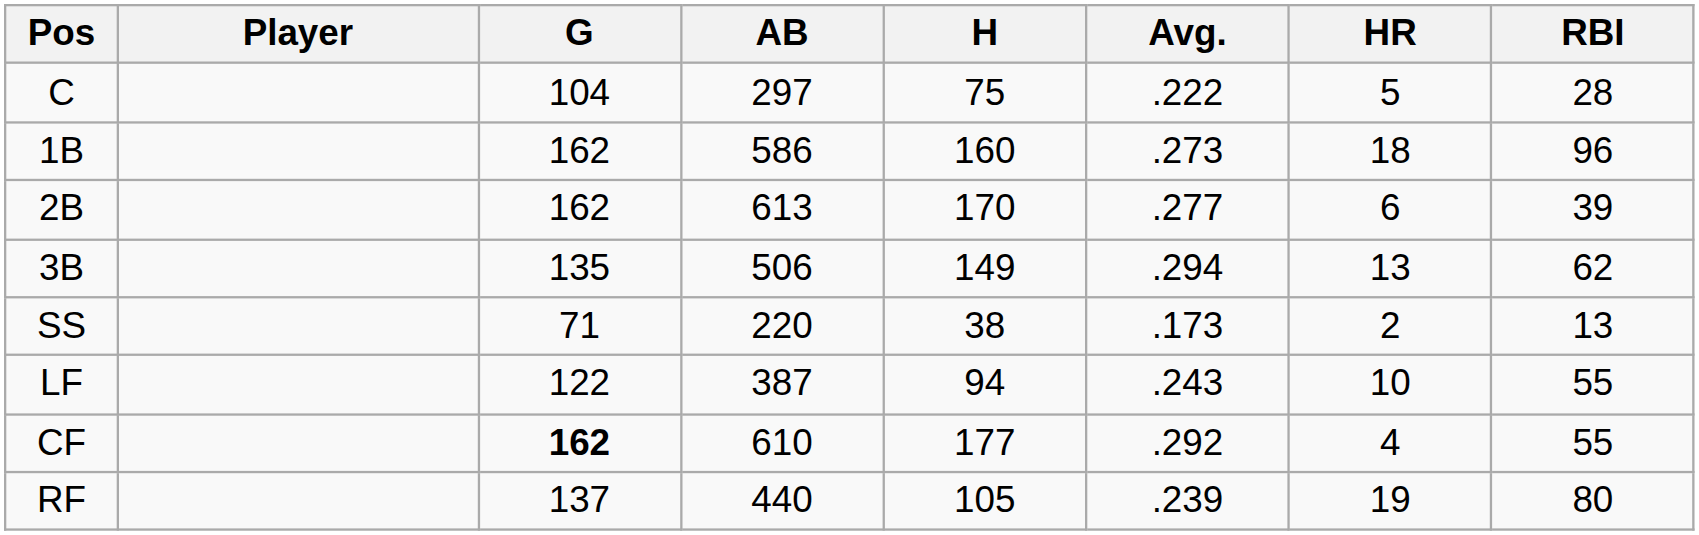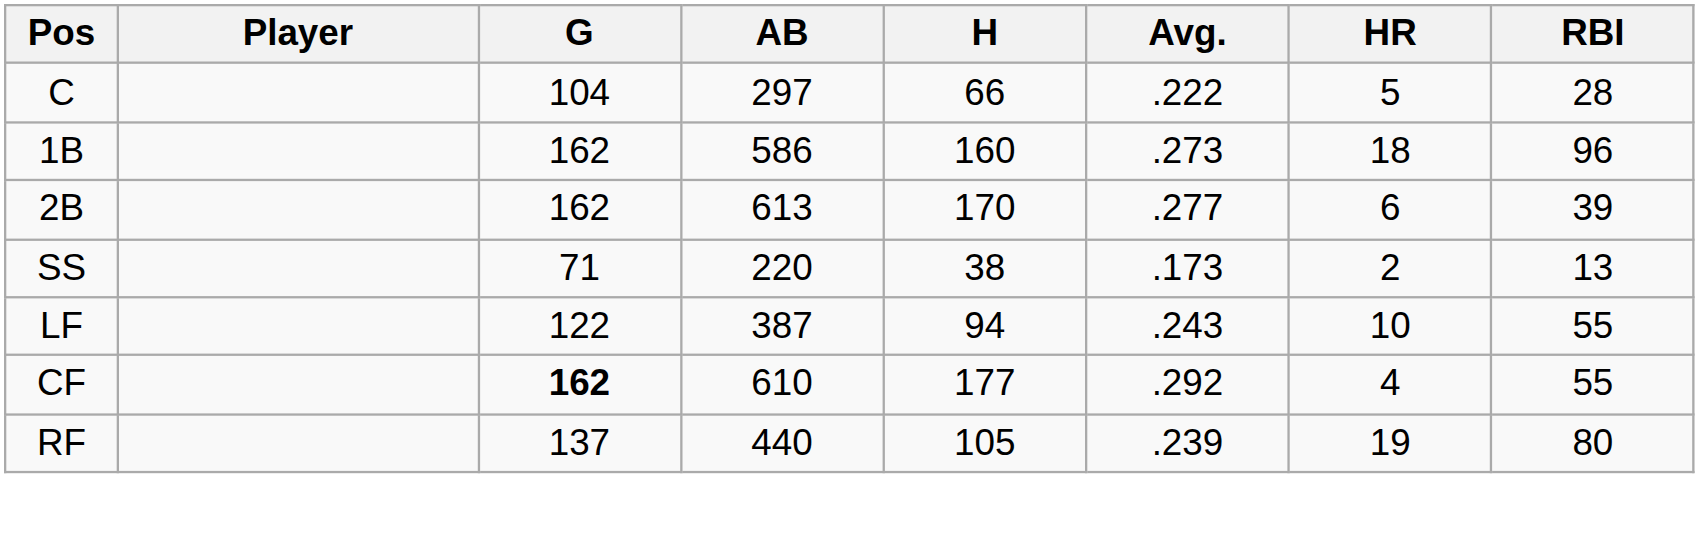C | H: 75 -> 66
- row: 3B | 135 | 506 | 149 | .294 | 13 | 62
